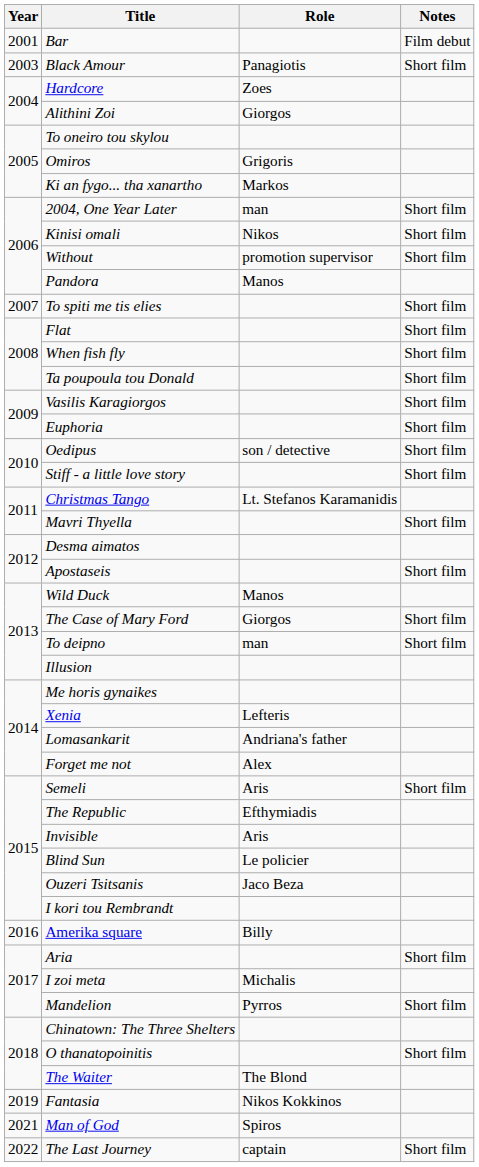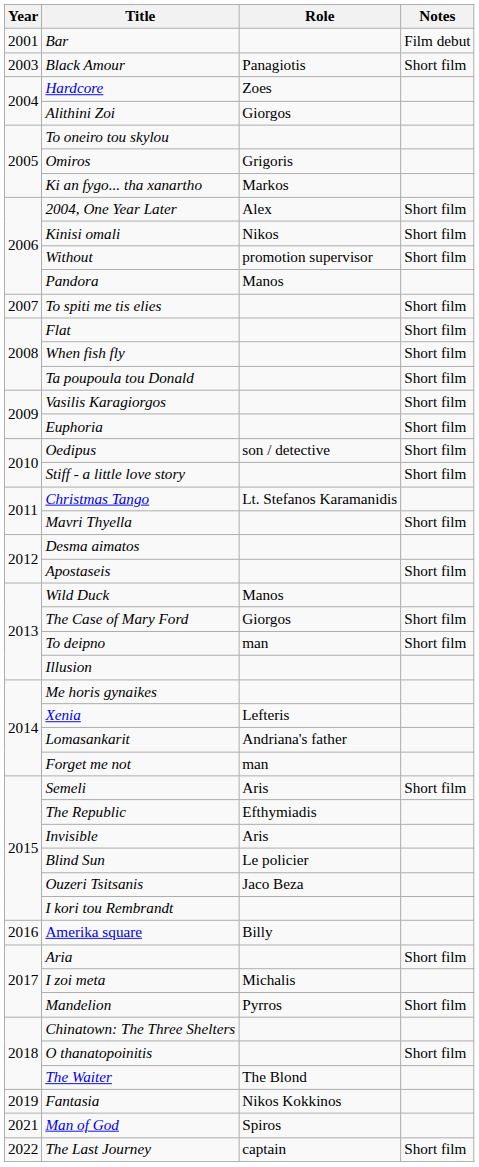2004, One Year Later | Role: man -> Alex
Forget me not | Role: Alex -> man
